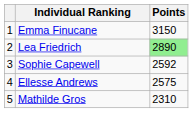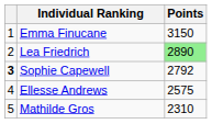Sophie Capewell | column 1: normal -> bold
Sophie Capewell | Points: 2592 -> 2792
